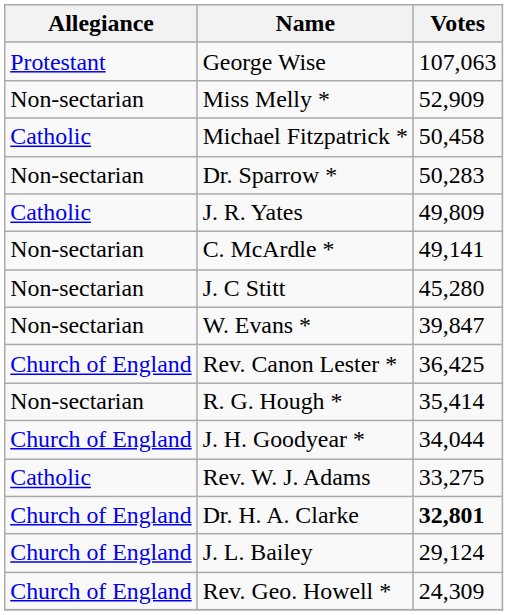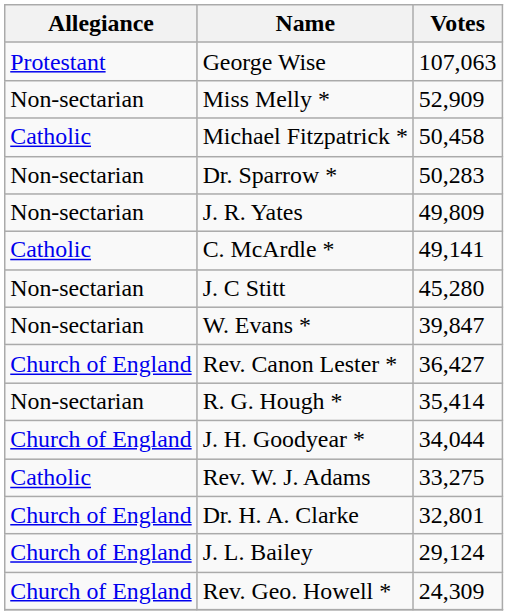J. R. Yates | Allegiance: Catholic -> Non-sectarian
C. McArdle * | Allegiance: Non-sectarian -> Catholic
Rev. Canon Lester * | Votes: 36,425 -> 36,427
Dr. H. A. Clarke | Votes: bold -> normal
